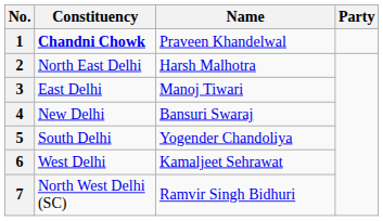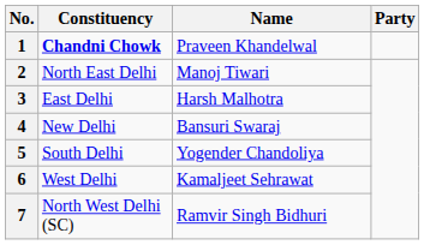2 | Name: Harsh Malhotra -> Manoj Tiwari
3 | Name: Manoj Tiwari -> Harsh Malhotra
